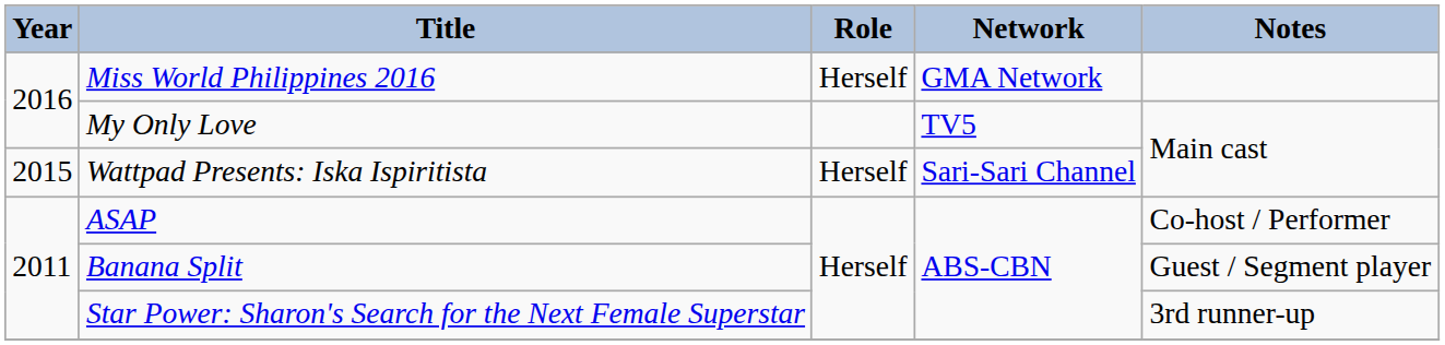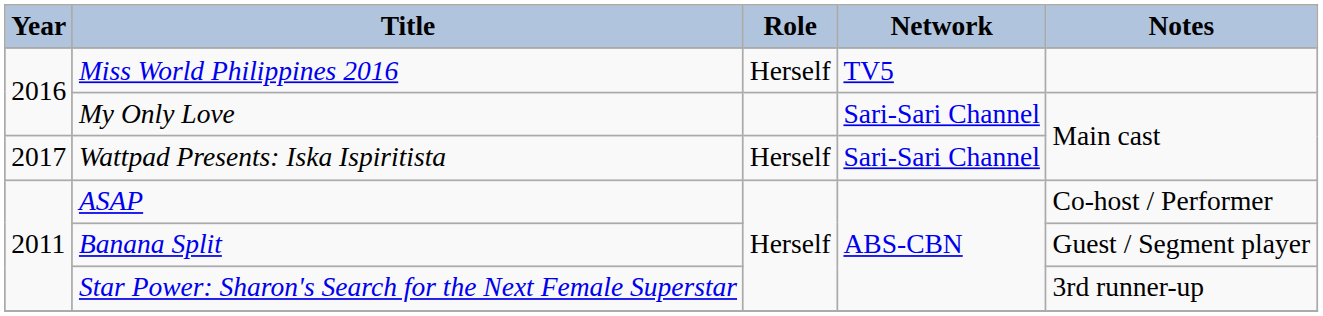Miss World Philippines 2016 | Network: GMA Network -> TV5
My Only Love | Network: TV5 -> Sari-Sari Channel
Wattpad Presents: Iska Ispiritista | Year: 2015 -> 2017
